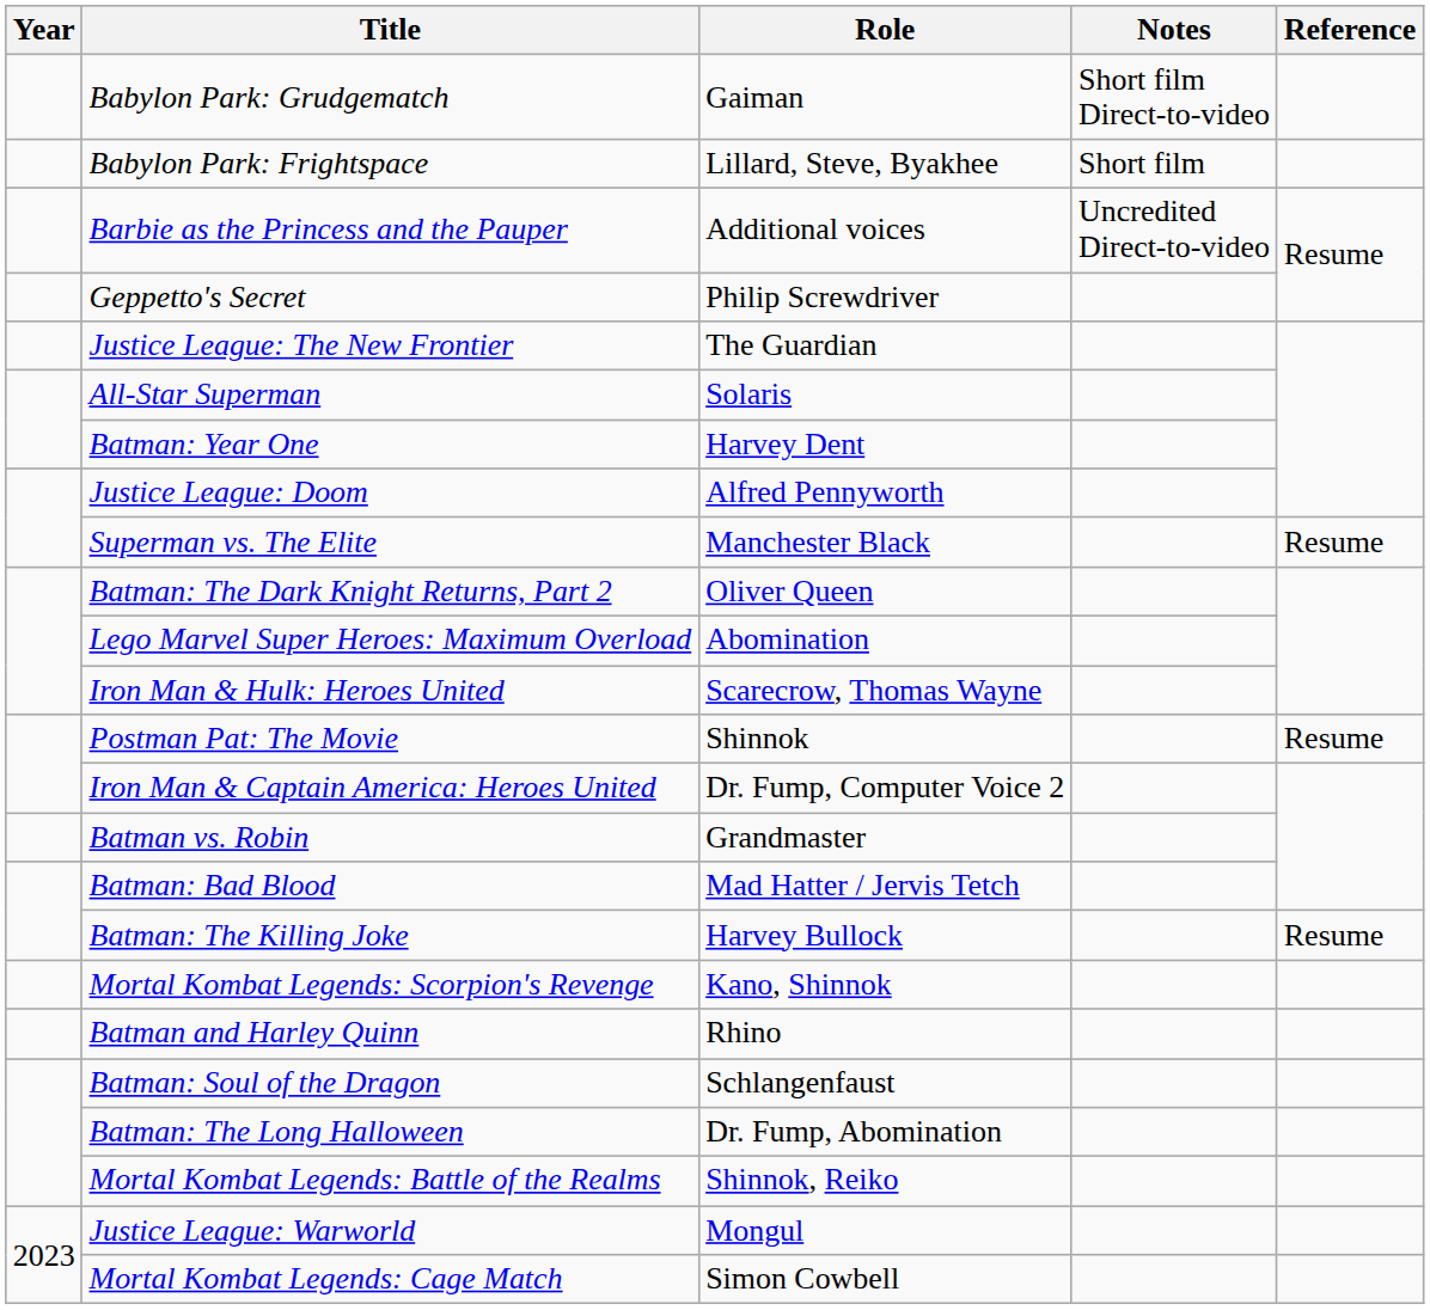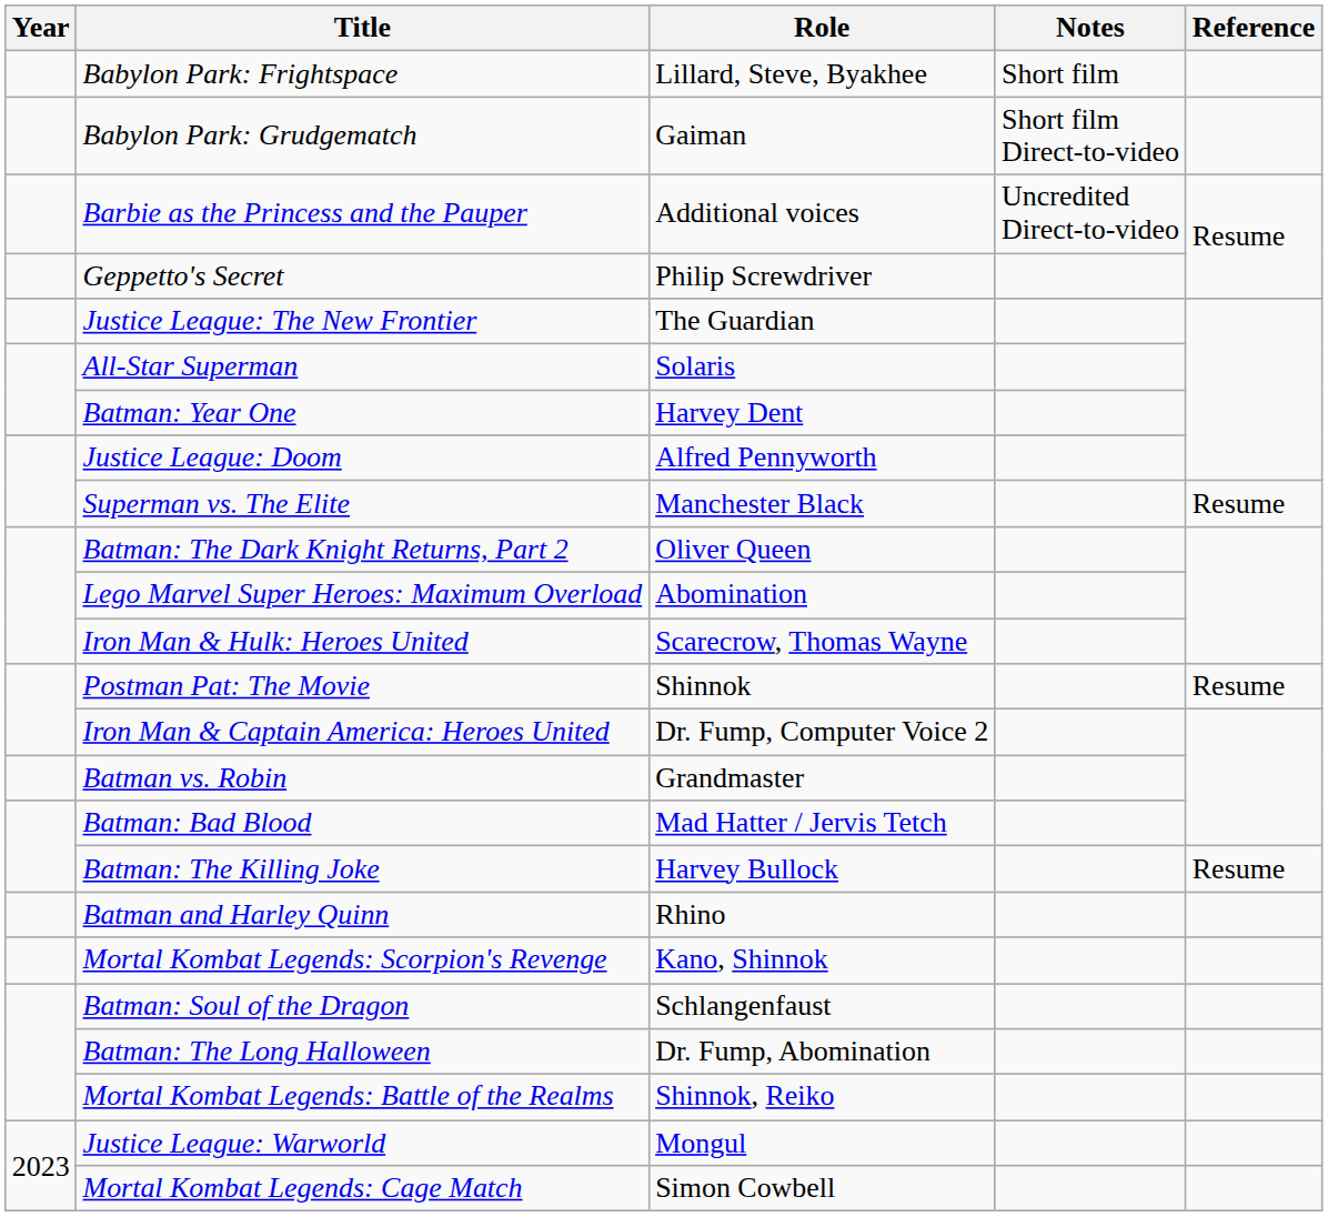rows swapped: Babylon Park: Frightspace <-> Babylon Park: Grudgematch
rows swapped: Batman and Harley Quinn <-> Mortal Kombat Legends: Scorpion's Revenge
